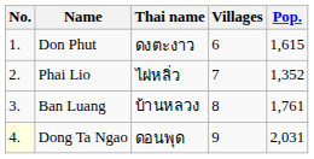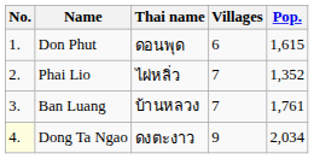Don Phut | Thai name: ดงตะงาว -> ดอนพุด
Ban Luang | Villages: 8 -> 7
Dong Ta Ngao | Thai name: ดอนพุด -> ดงตะงาว
Dong Ta Ngao | Pop.: 2,031 -> 2,034
